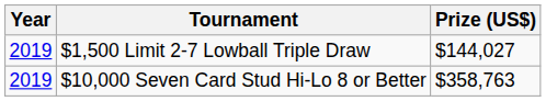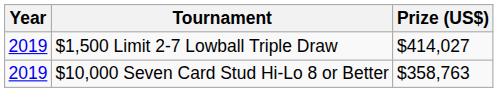$1,500 Limit 2-7 Lowball Triple Draw | Prize (US$): $144,027 -> $414,027
